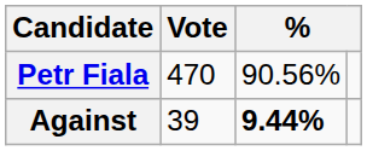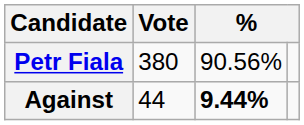Petr Fiala | Vote: 470 -> 380
Against | Vote: 39 -> 44
